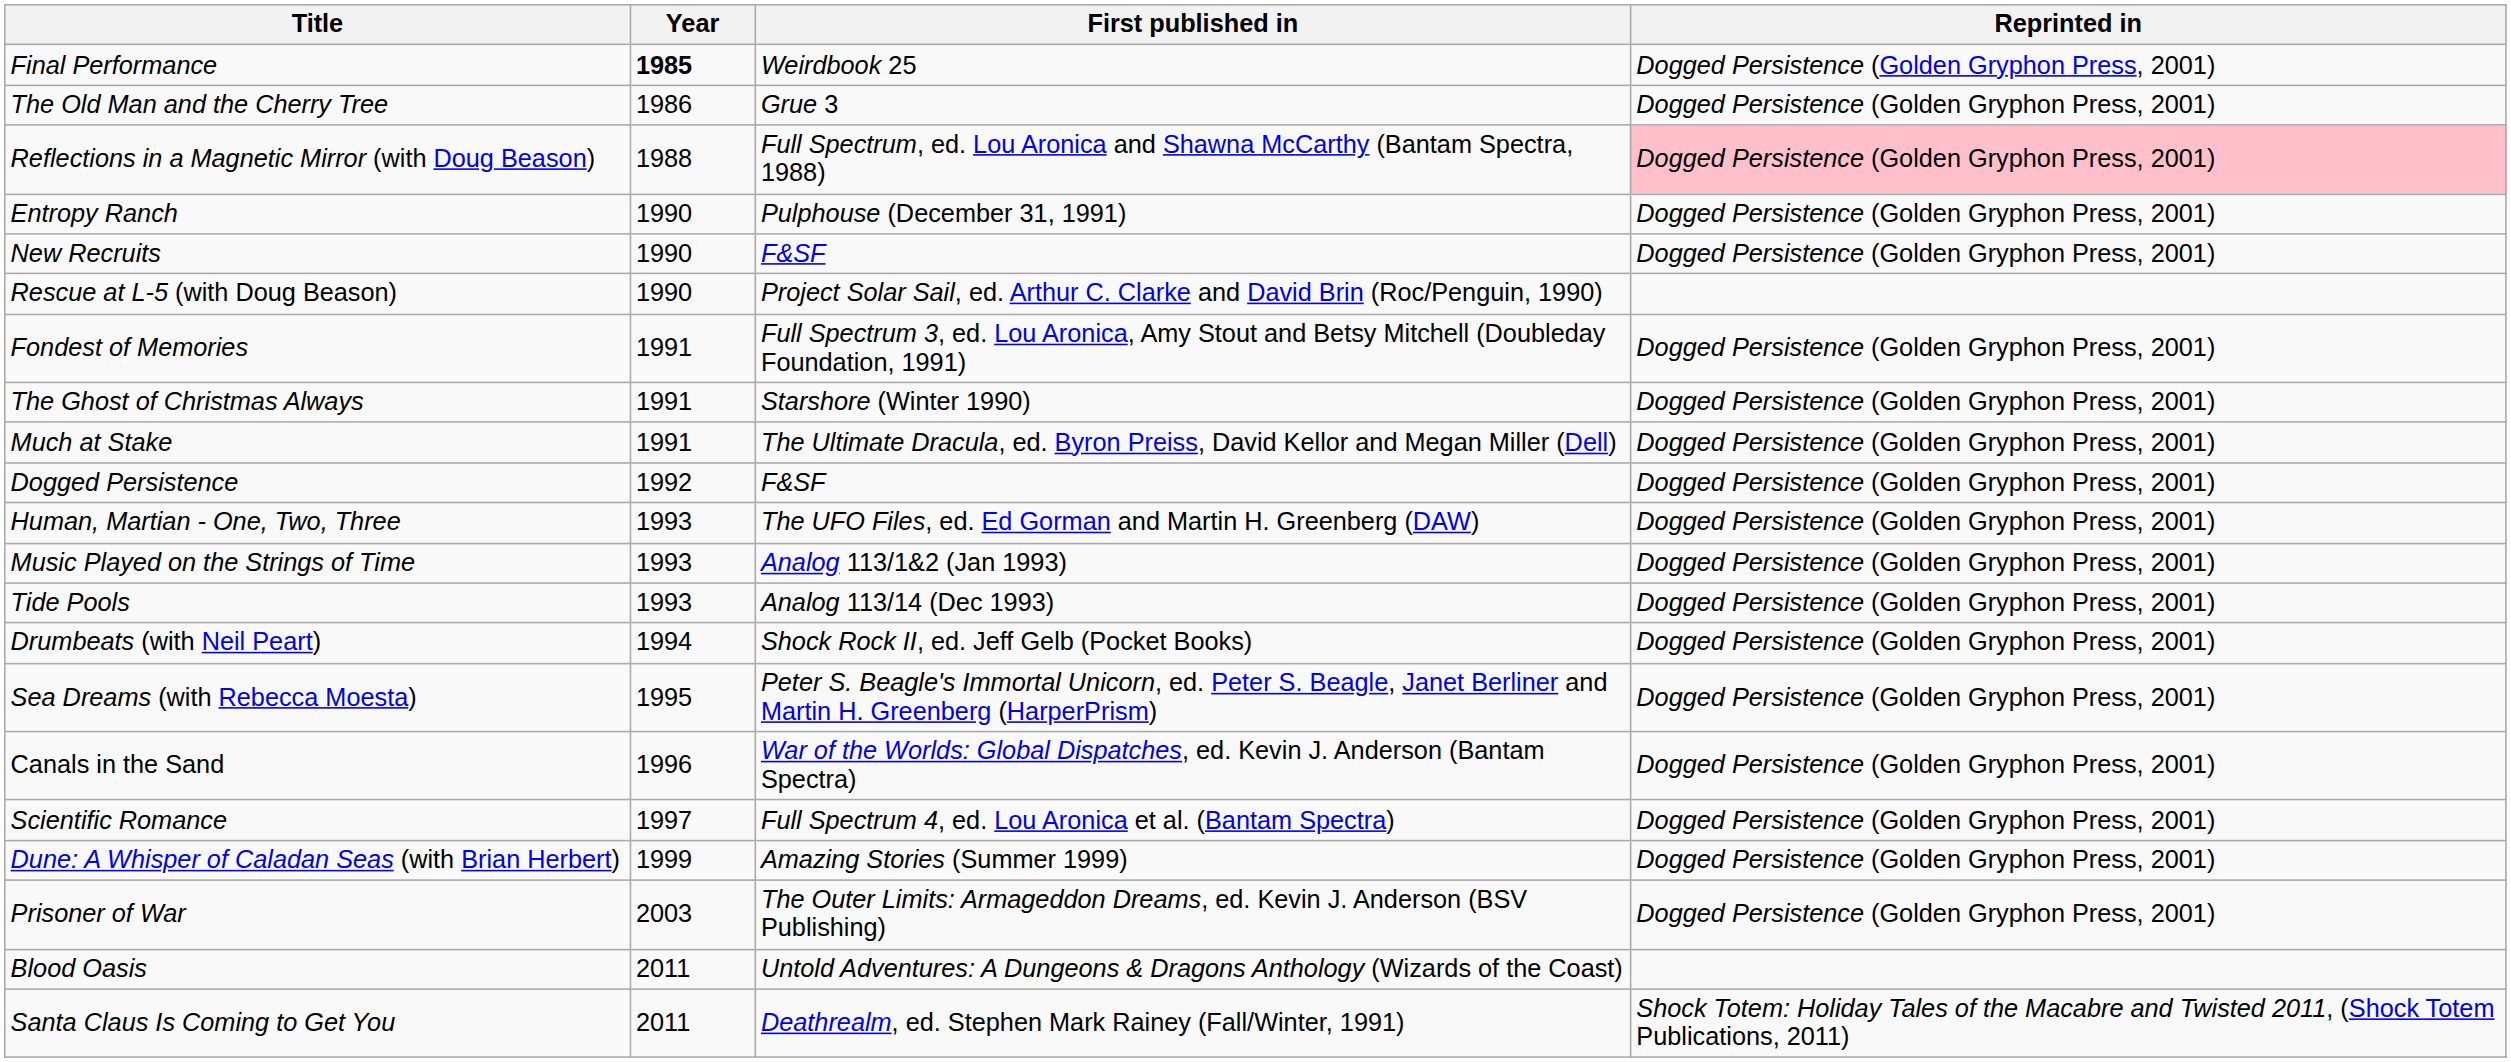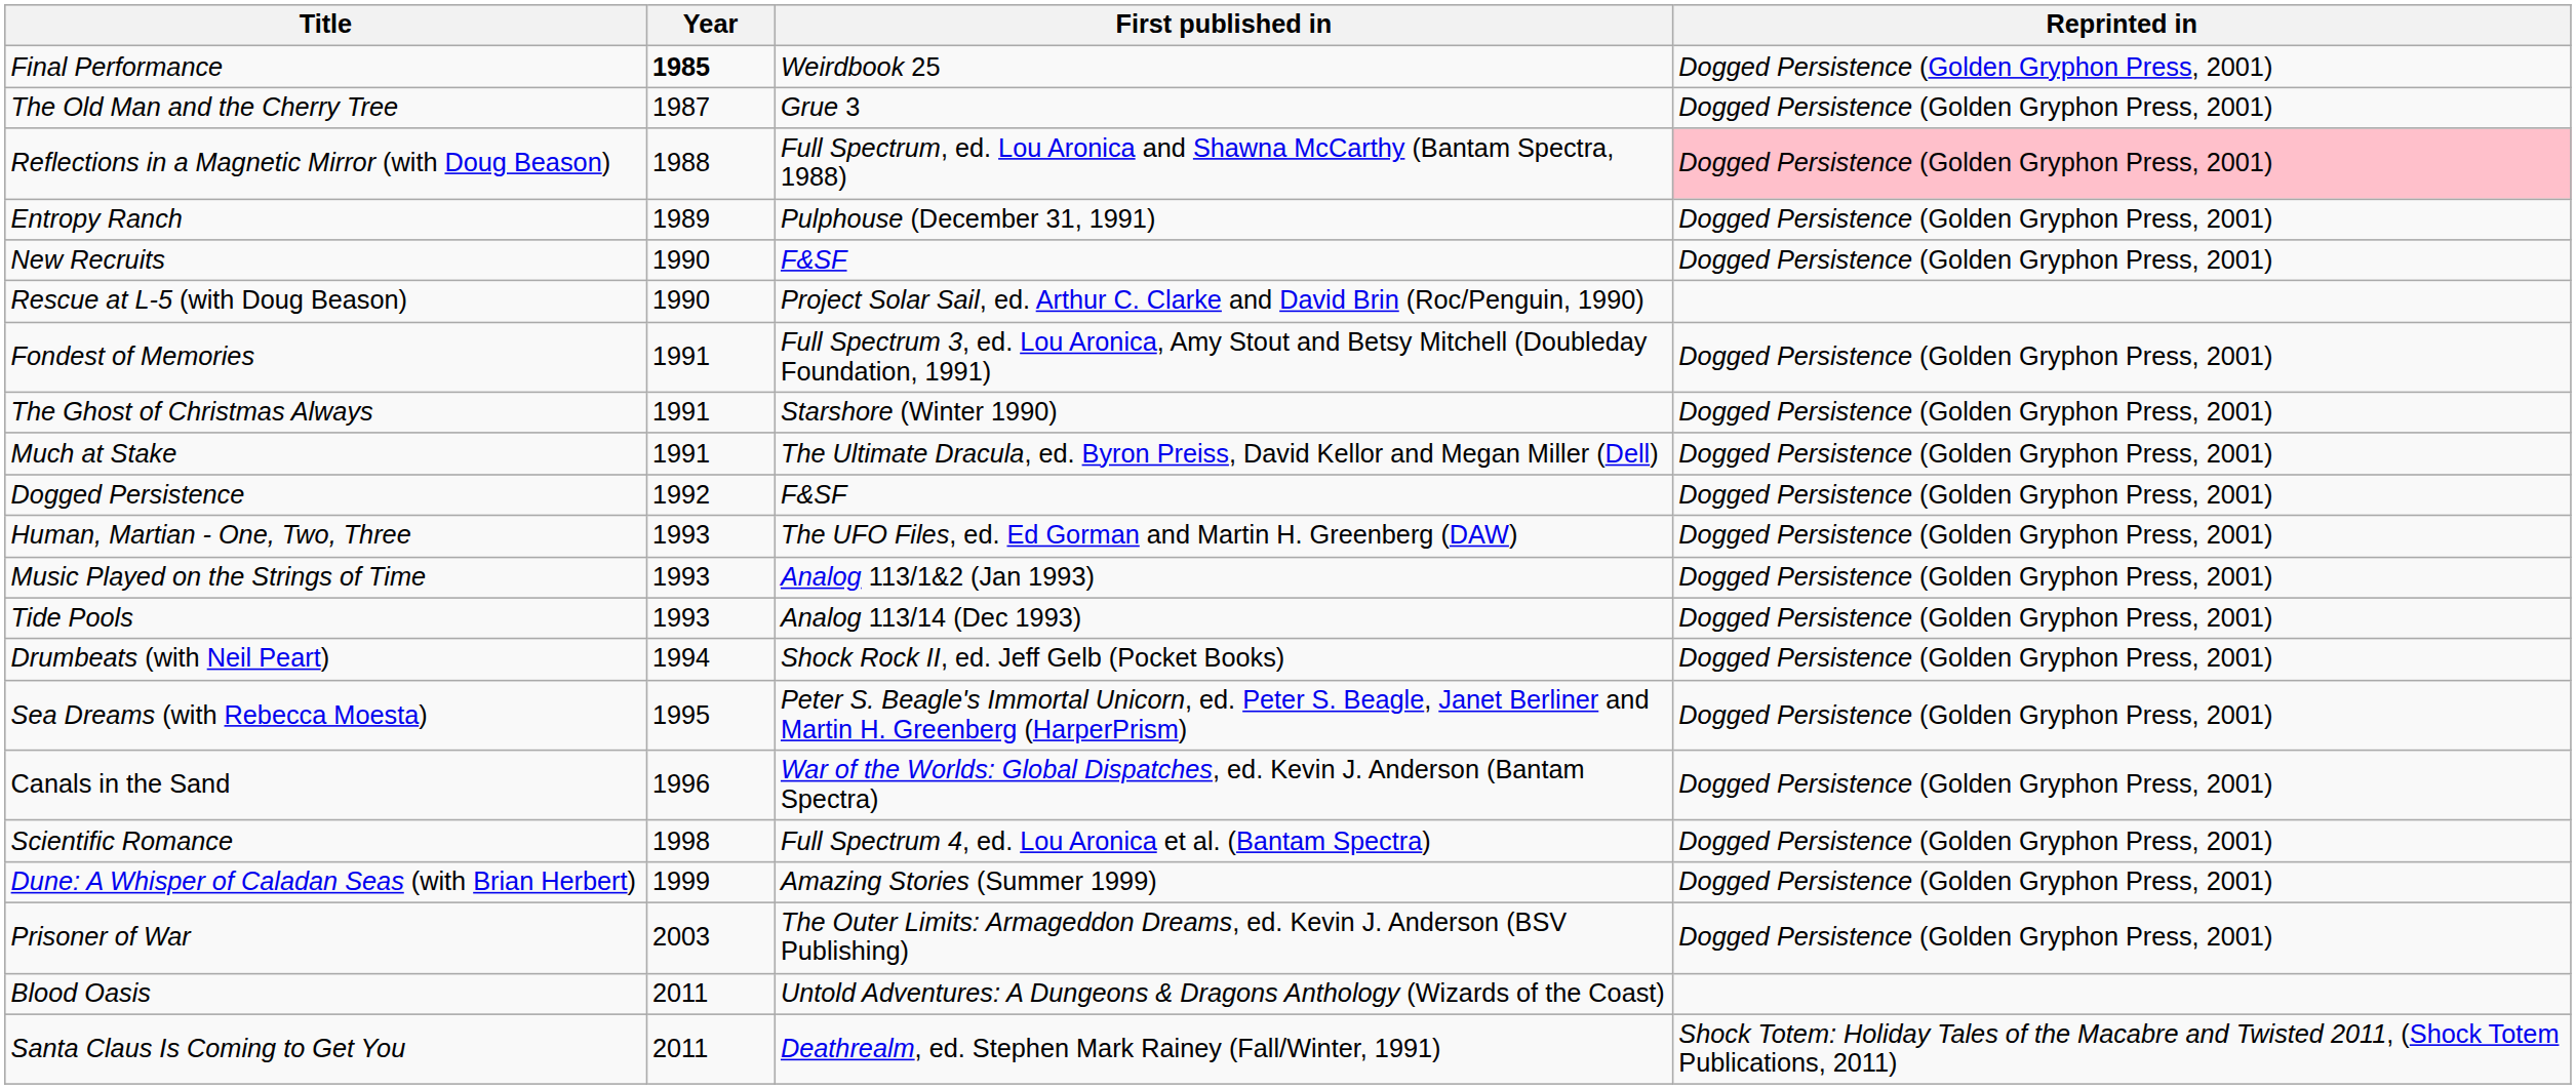The Old Man and the Cherry Tree | Year: 1986 -> 1987
Entropy Ranch | Year: 1990 -> 1989
Scientific Romance | Year: 1997 -> 1998
